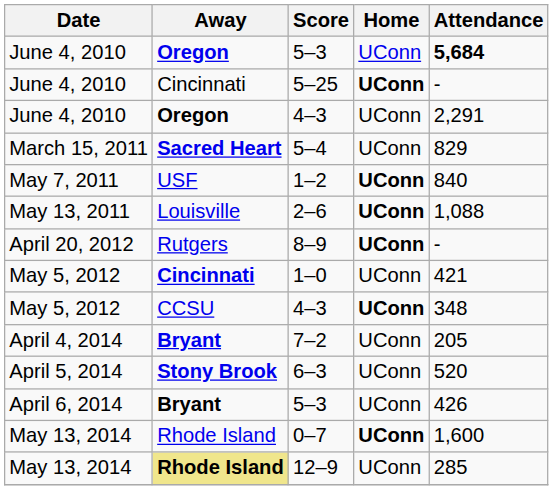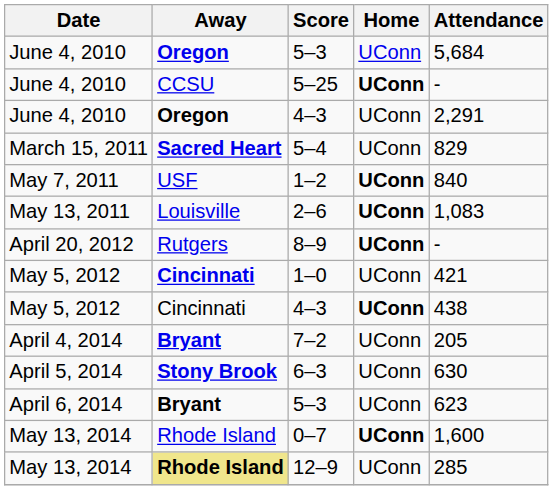June 4, 2010 / 5–3 | Attendance: bold -> normal
5–25 | Away: Cincinnati -> CCSU
2–6 | Attendance: 1,088 -> 1,083
May 5, 2012 / 4–3 | Away: CCSU -> Cincinnati
May 5, 2012 / 4–3 | Attendance: 348 -> 438
6–3 | Attendance: 520 -> 630
April 6, 2014 / 5–3 | Attendance: 426 -> 623
